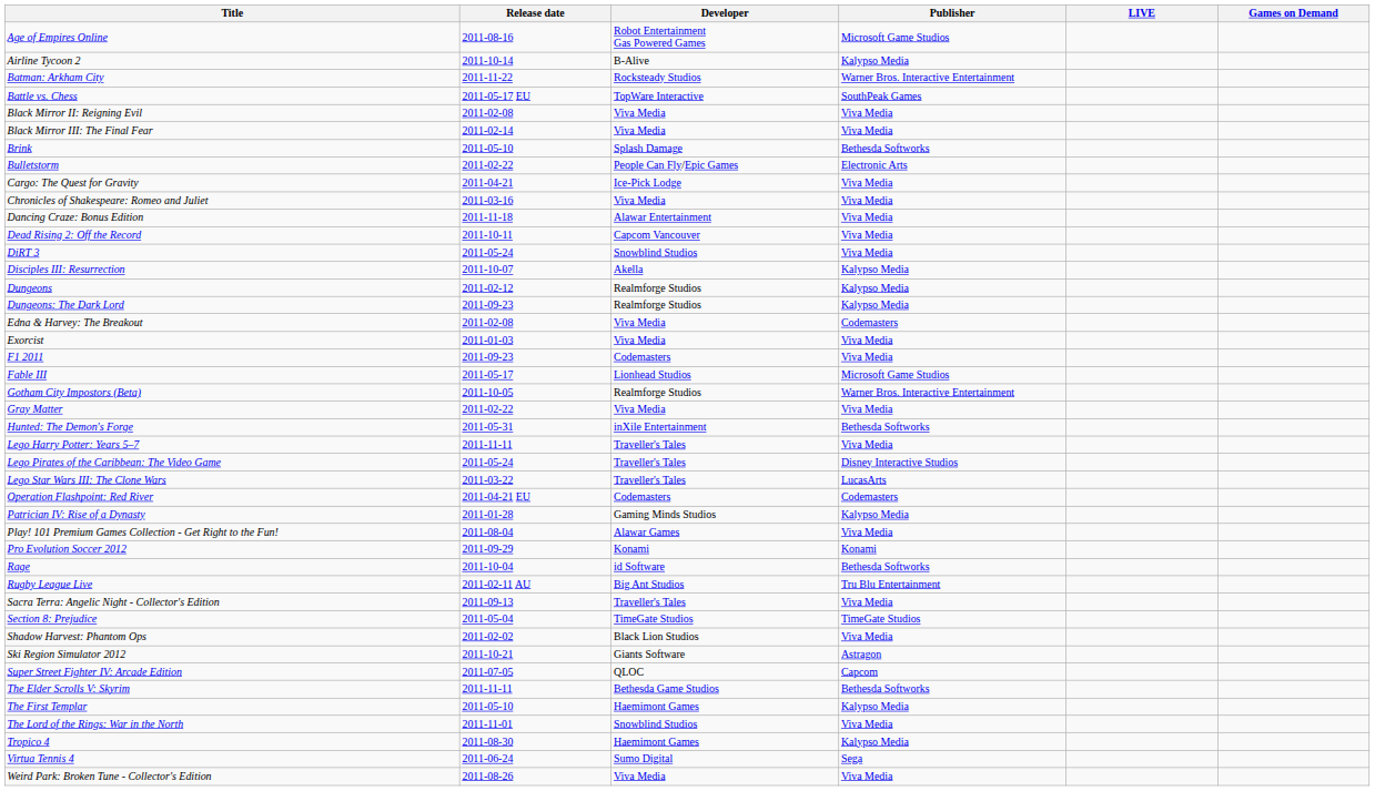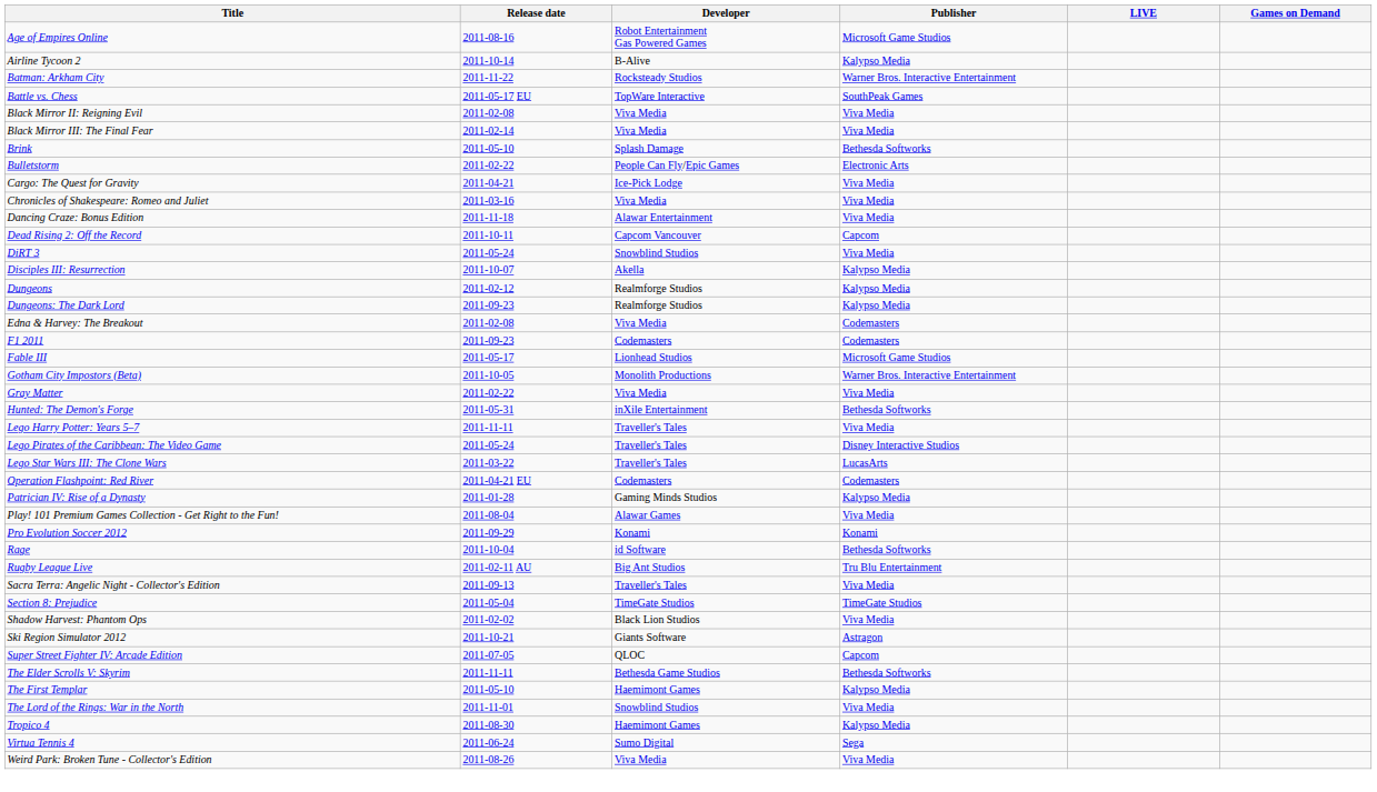Dead Rising 2: Off the Record | Publisher: Viva Media -> Capcom
- row: Exorcist | 2011-01-03 | Viva Media | Viva Media
F1 2011 | Publisher: Viva Media -> Codemasters
Gotham City Impostors (Beta) | Developer: Realmforge Studios -> Monolith Productions
